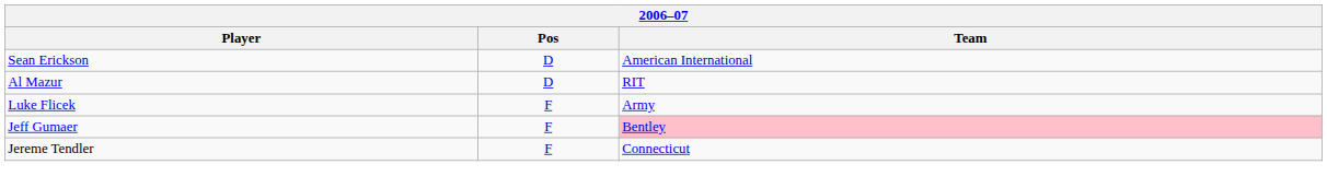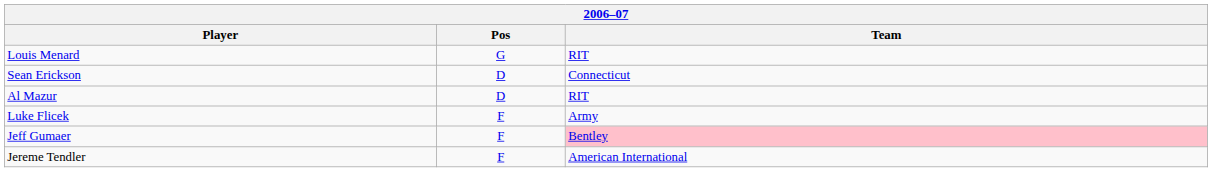+ row: Louis Menard | G | RIT
Sean Erickson | Team: American International -> Connecticut
Jereme Tendler | Team: Connecticut -> American International
